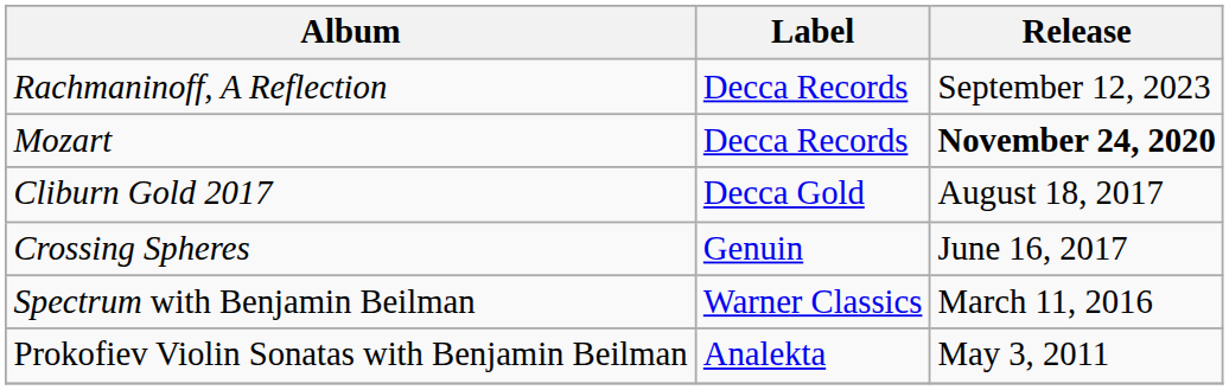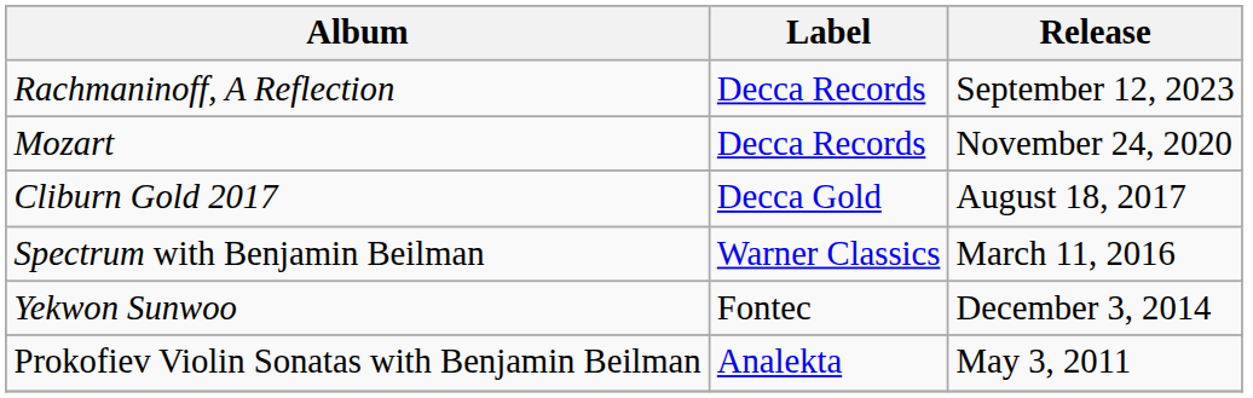Mozart | Release: bold -> normal
- row: Crossing Spheres | Genuin | June 16, 2017
+ row: Yekwon Sunwoo | Fontec | December 3, 2014
